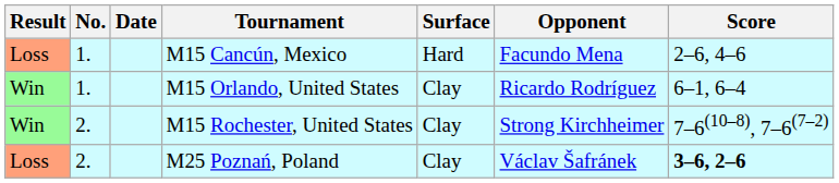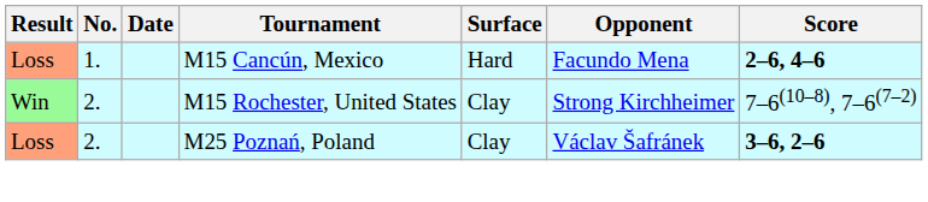M15 Cancún, Mexico | Score: normal -> bold
- row: Win | 1. | M15 Orlando, United States | Clay | Ricardo Rodríguez | 6–1, 6–4
